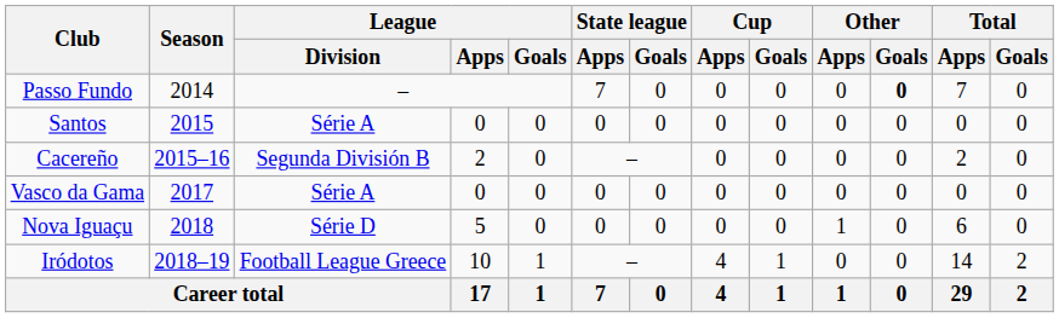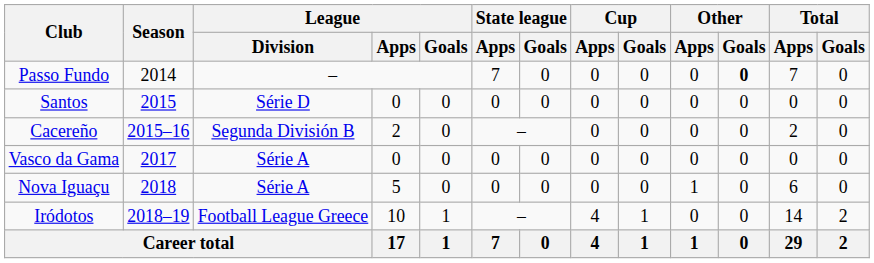Santos | League / Division: Série A -> Série D
Nova Iguaçu | League / Division: Série D -> Série A
